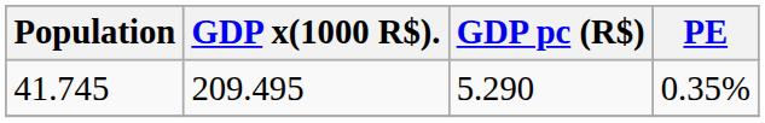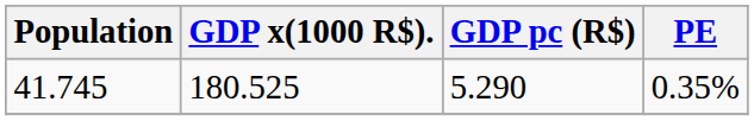41.745 | GDP x(1000 R$).: 209.495 -> 180.525
